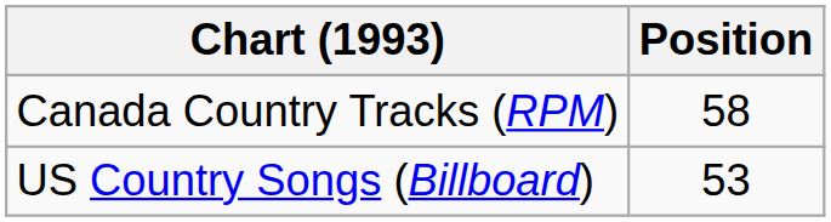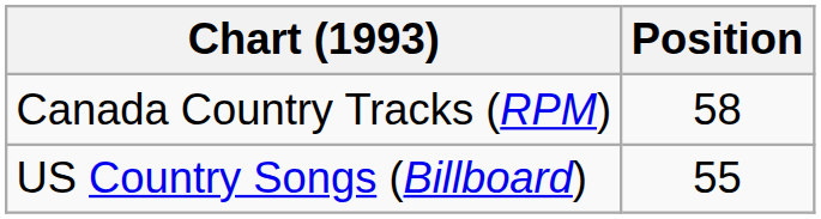US Country Songs (Billboard) | Position: 53 -> 55
